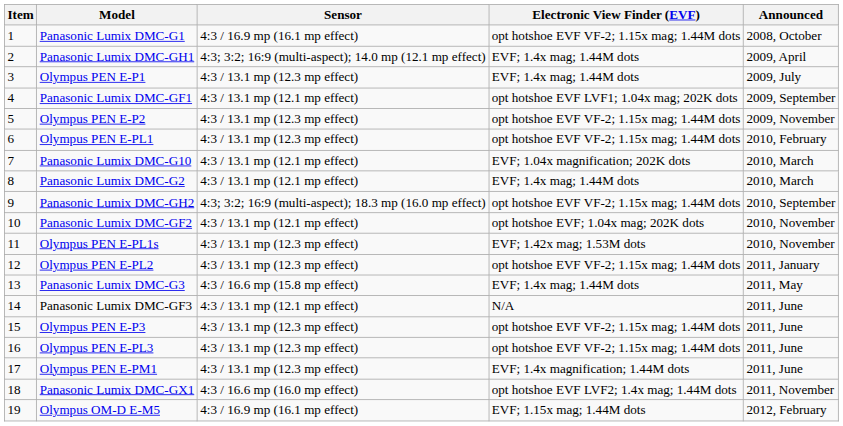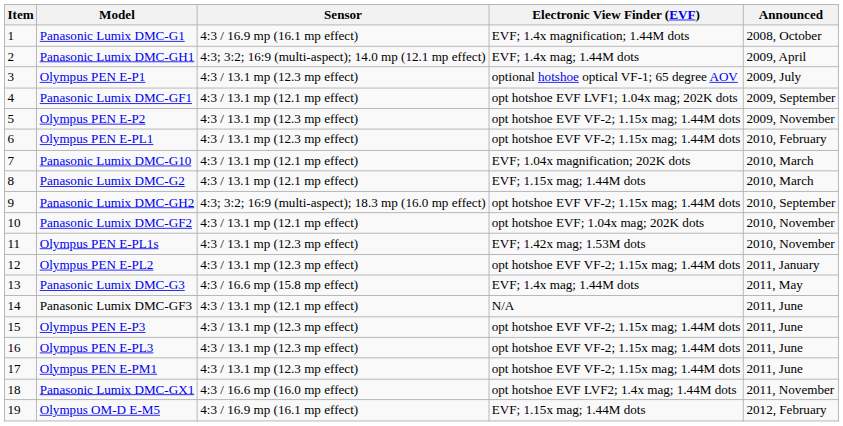Panasonic Lumix DMC-G1 | Electronic View Finder (EVF): opt hotshoe EVF VF-2; 1.15x mag; 1.44M dots -> EVF; 1.4x magnification; 1.44M dots
Olympus PEN E-P1 | Electronic View Finder (EVF): EVF; 1.4x mag; 1.44M dots -> optional hotshoe optical VF-1; 65 degree AOV
Panasonic Lumix DMC-G2 | Electronic View Finder (EVF): EVF; 1.4x mag; 1.44M dots -> EVF; 1.15x mag; 1.44M dots
Olympus PEN E-PM1 | Electronic View Finder (EVF): EVF; 1.4x magnification; 1.44M dots -> opt hotshoe EVF VF-2; 1.15x mag; 1.44M dots
